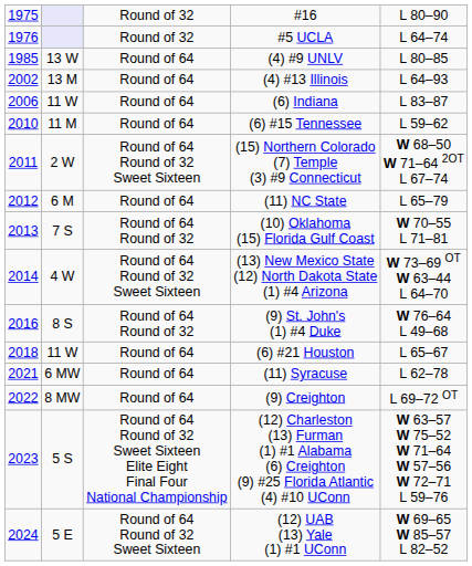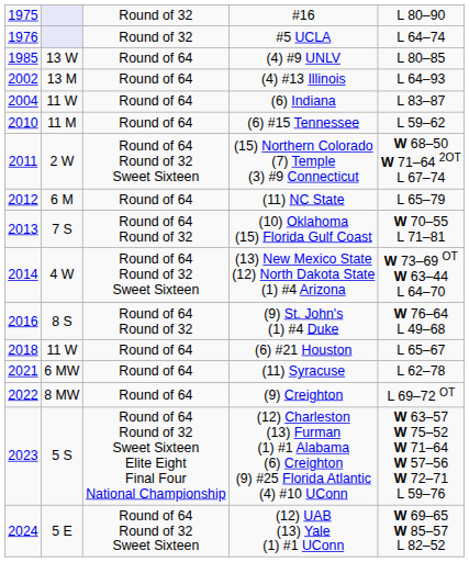(6) Indiana | column 1: 2006 -> 2004
